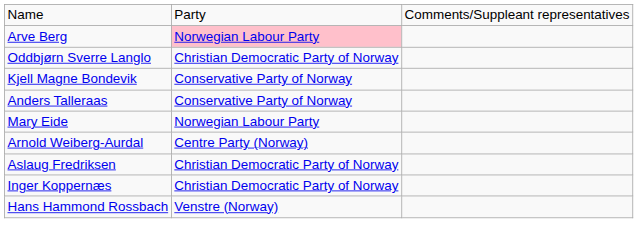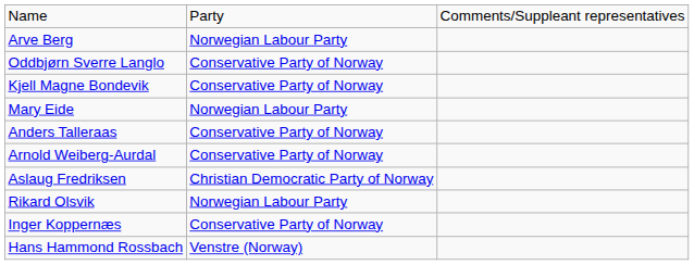Arve Berg | column 2: pink background -> no background
Oddbjørn Sverre Langlo | column 2: Christian Democratic Party of Norway -> Conservative Party of Norway
rows swapped: Mary Eide <-> Anders Talleraas
Arnold Weiberg-Aurdal | column 2: Centre Party (Norway) -> Conservative Party of Norway
+ row: Rikard Olsvik | Norwegian Labour Party
Inger Koppernæs | column 2: Christian Democratic Party of Norway -> Conservative Party of Norway
